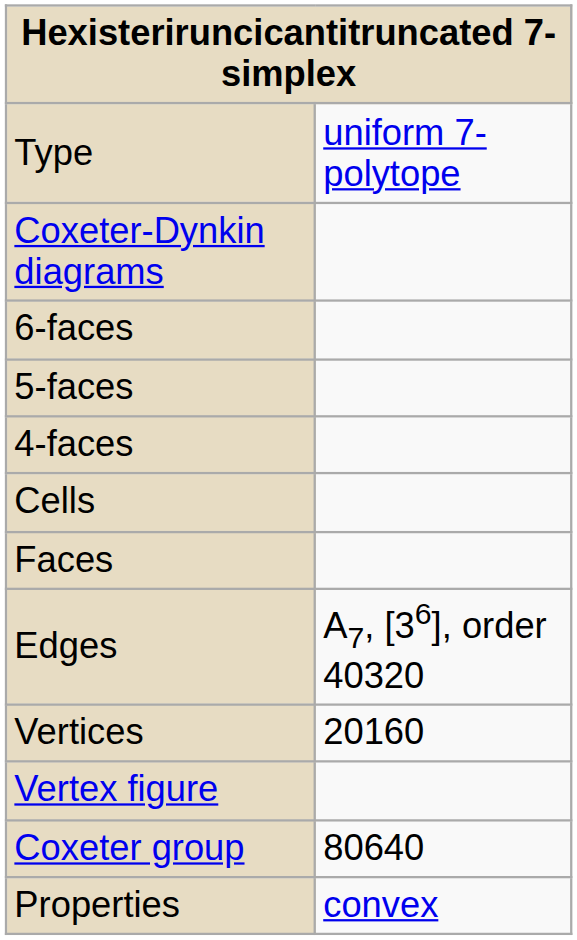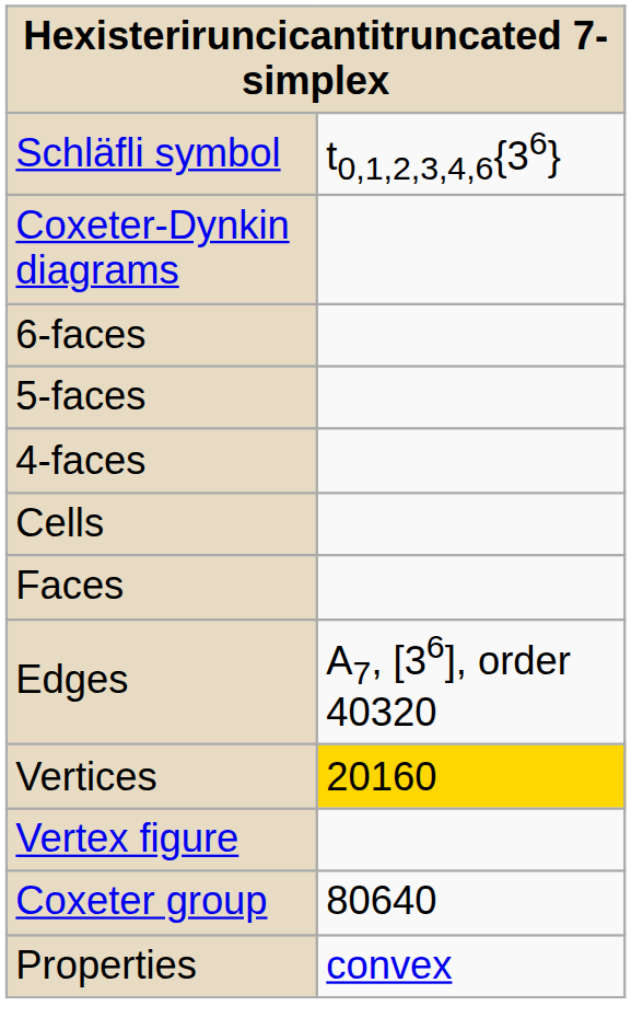- row: Type | uniform 7-polytope
+ row: Schläfli symbol | t0,1,2,3,4,6{36}
Vertices | column 2: no background -> gold background
